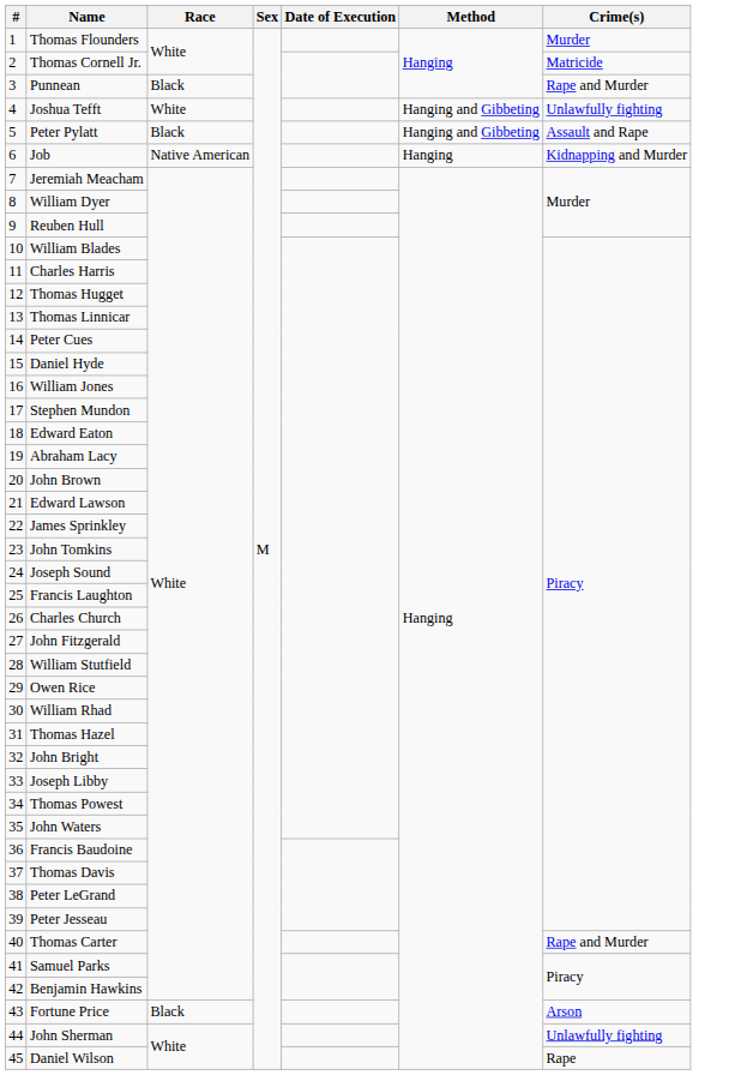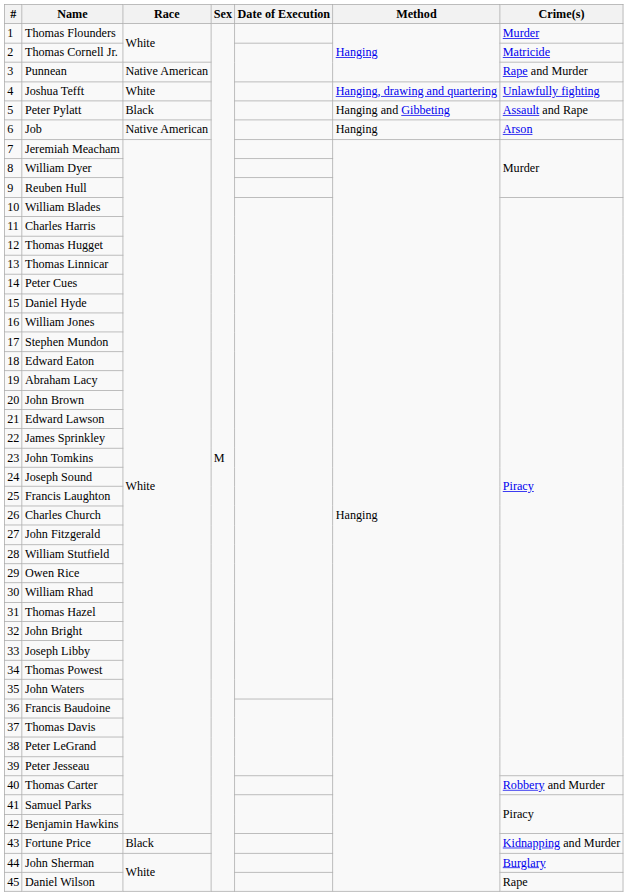Punnean | Race: Black -> Native American
Joshua Tefft | Method: Hanging and Gibbeting -> Hanging, drawing and quartering
Job | Crime(s): Kidnapping and Murder -> Arson
Thomas Carter | Crime(s): Rape and Murder -> Robbery and Murder
Fortune Price | Crime(s): Arson -> Kidnapping and Murder
John Sherman | Crime(s): Unlawfully fighting -> Burglary
